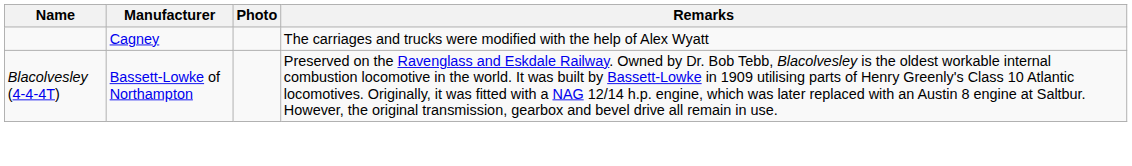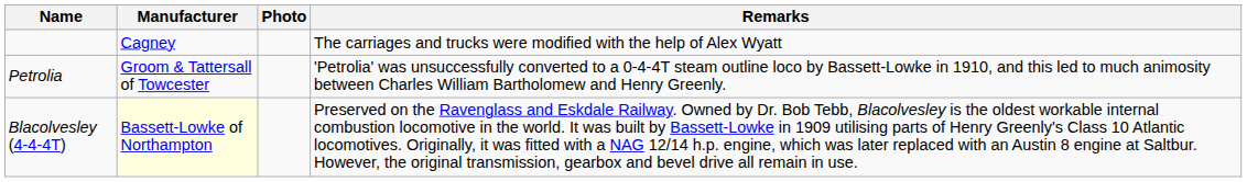+ row: Petrolia | Groom & Tattersall of Towcester | 'Petrolia' was unsuccessfully converted to a 0-4-4T steam outline loco by Bassett-Lowke in 1910, and this led to much animosity between Charles William Bartholomew and Henry Greenly.
Blacolvesley (4-4-4T) | Manufacturer: no background -> lightyellow background
